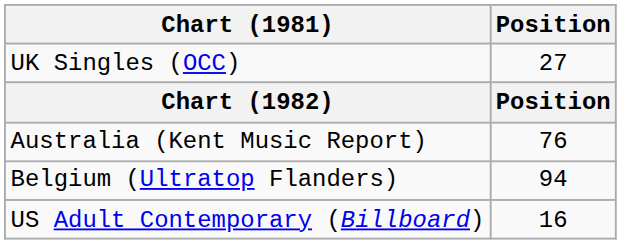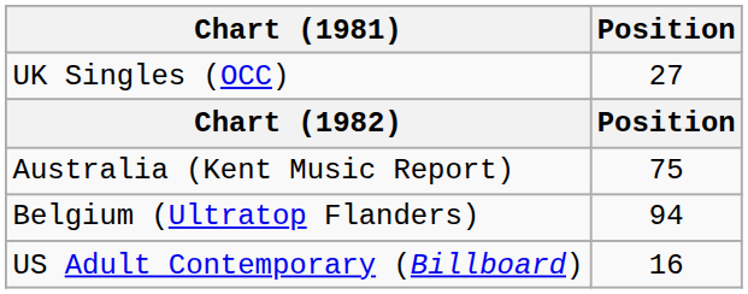Australia (Kent Music Report) | Position: 76 -> 75
